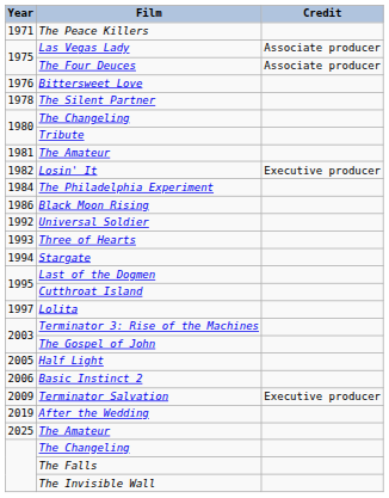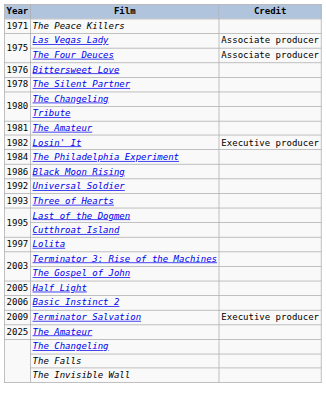- row: 1994 | Stargate
- row: 2019 | After the Wedding
